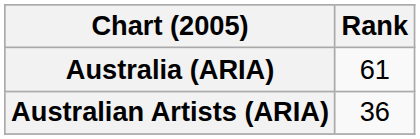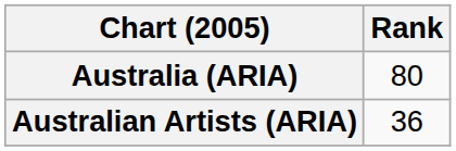Australia (ARIA) | Rank: 61 -> 80
